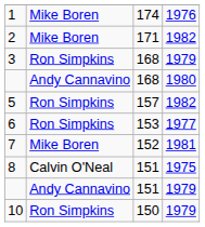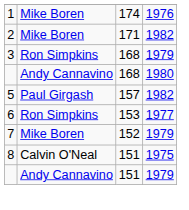5 | column 2: Ron Simpkins -> Paul Girgash
7 | column 4: 1981 -> 1979
- row: 10 | Ron Simpkins | 150 | 1979
